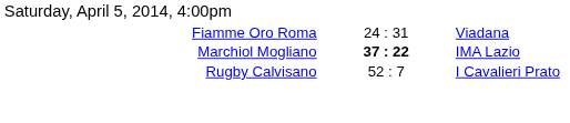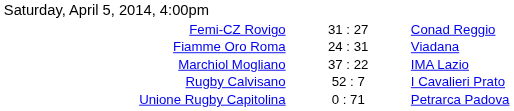+ row: Femi-CZ Rovigo | 31 : 27 | Conad Reggio
Marchiol Mogliano | column 2: bold -> normal
+ row: Unione Rugby Capitolina | 0 : 71 | Petrarca Padova
